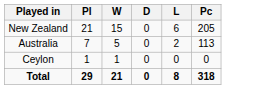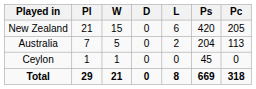+ column: Ps | 420 | 204 | 45 | 669
